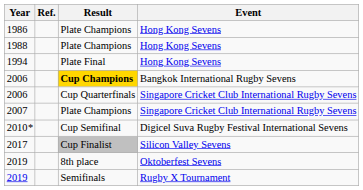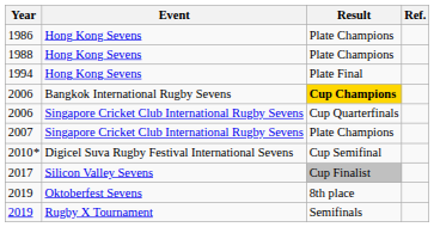columns swapped: Event <-> Ref.
